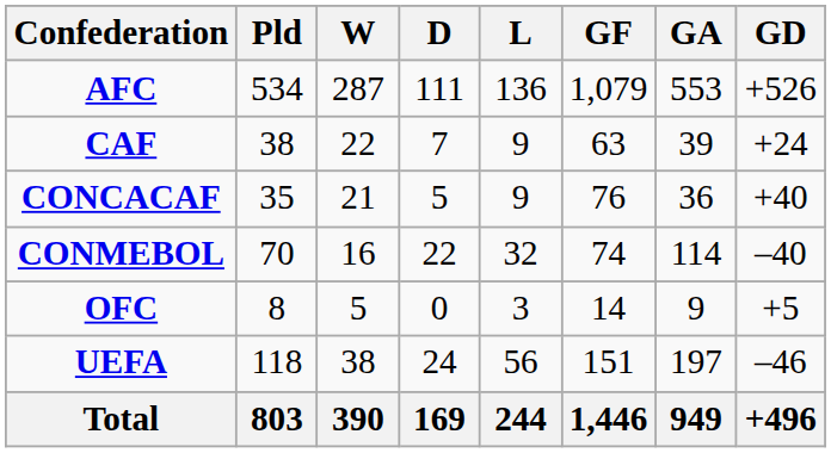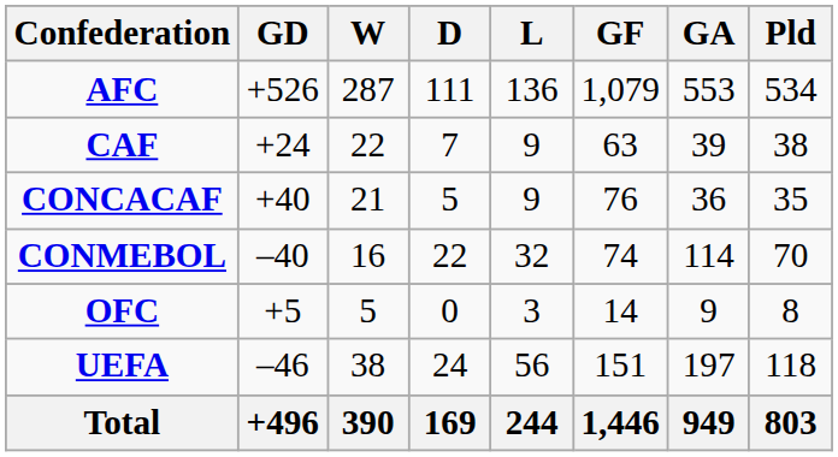columns swapped: Pld <-> GD
